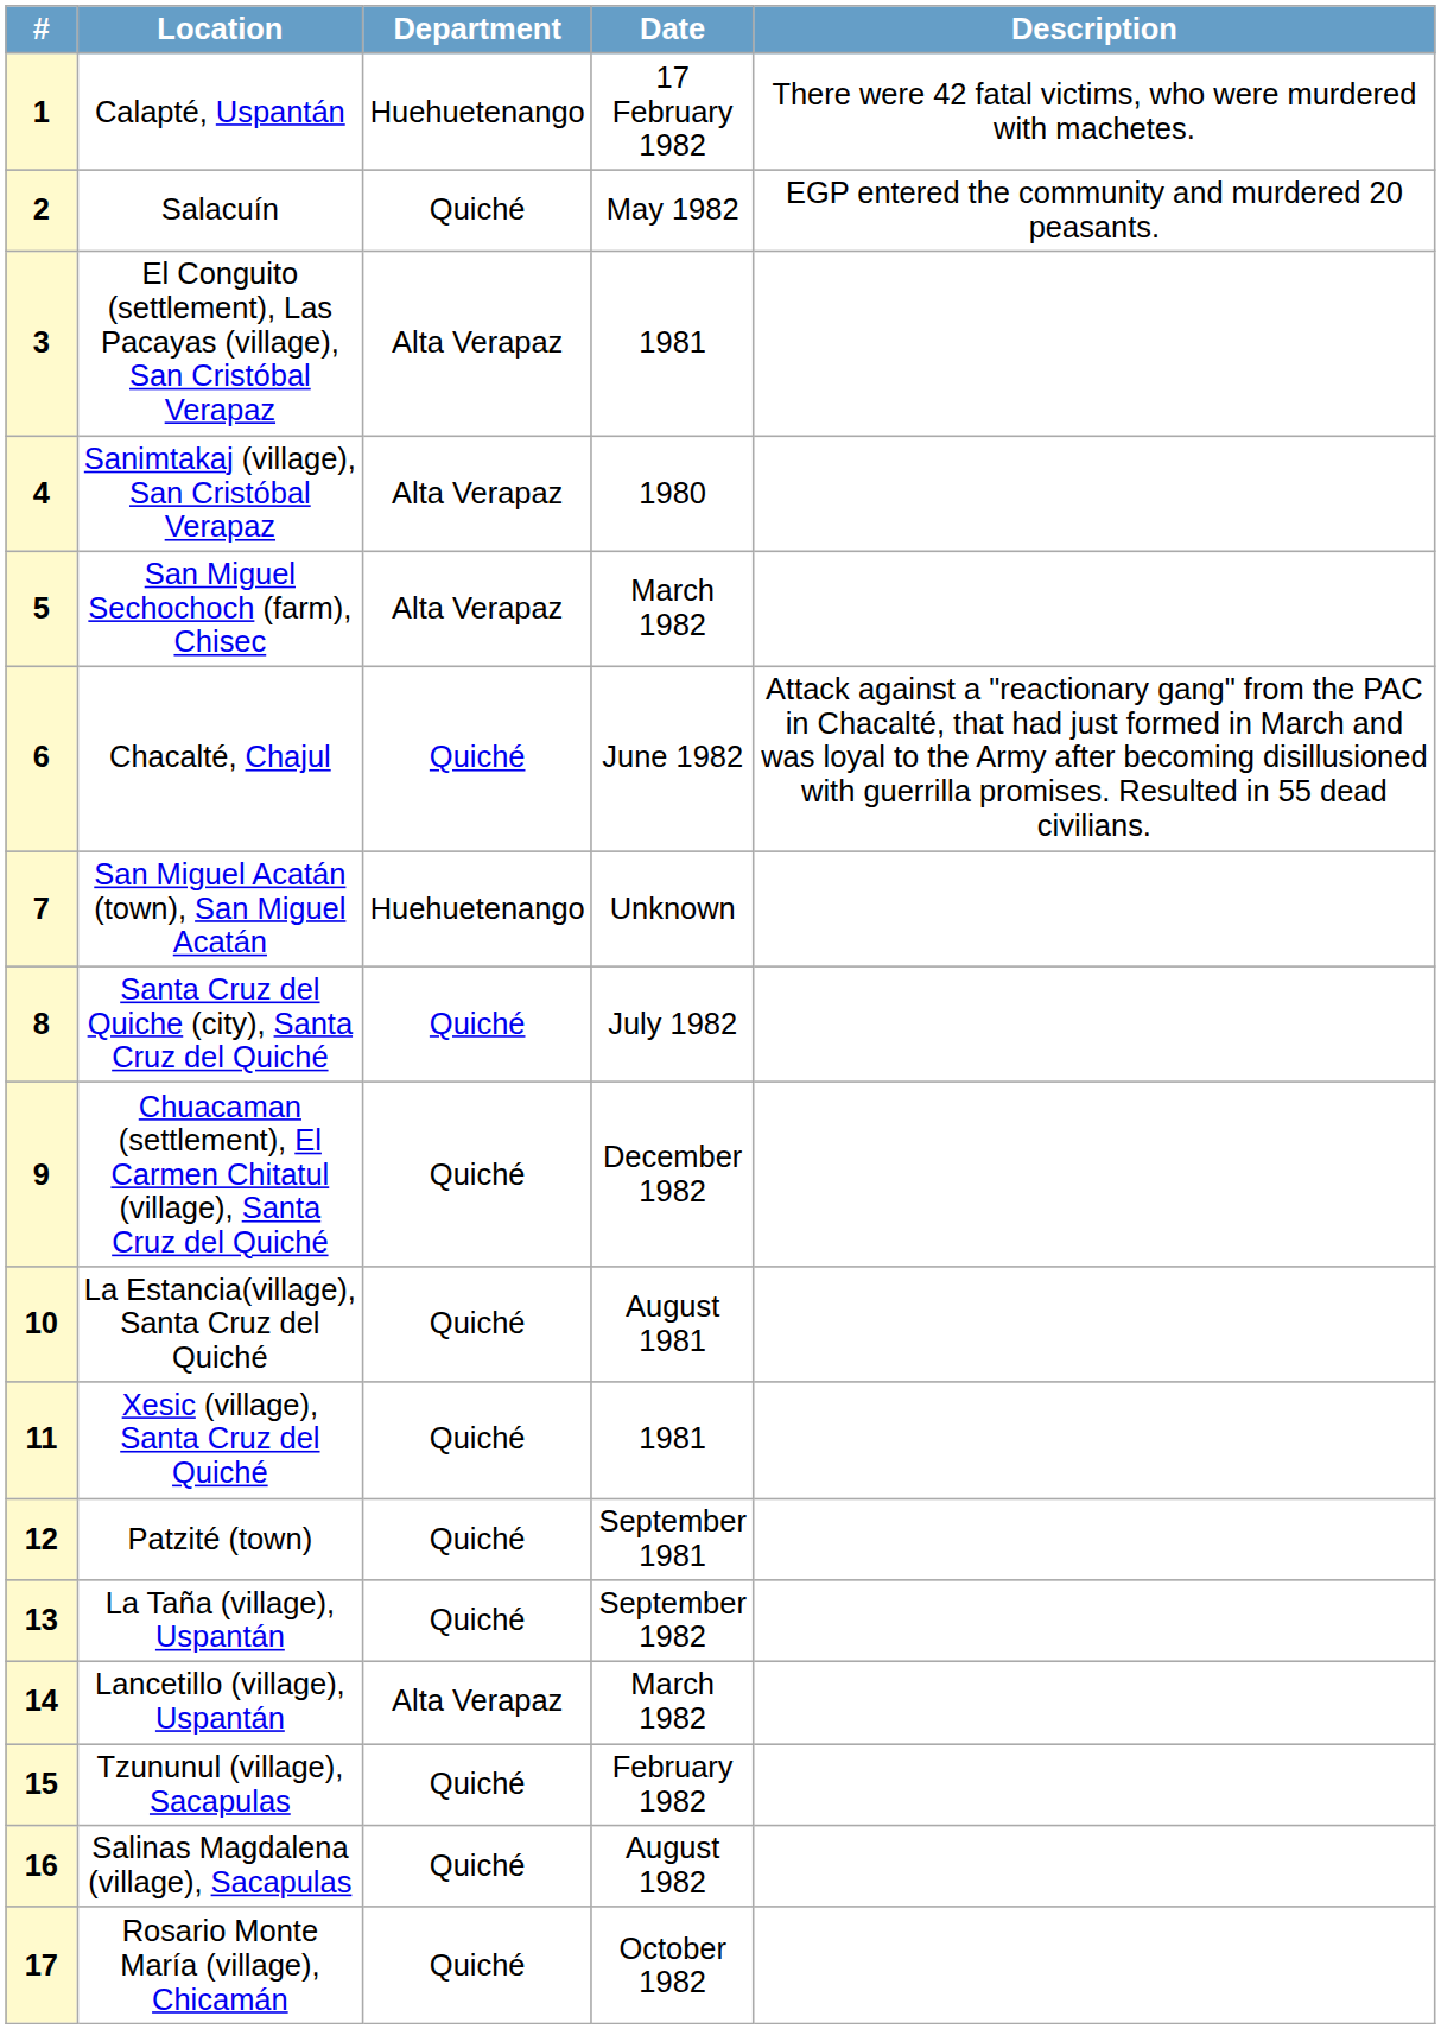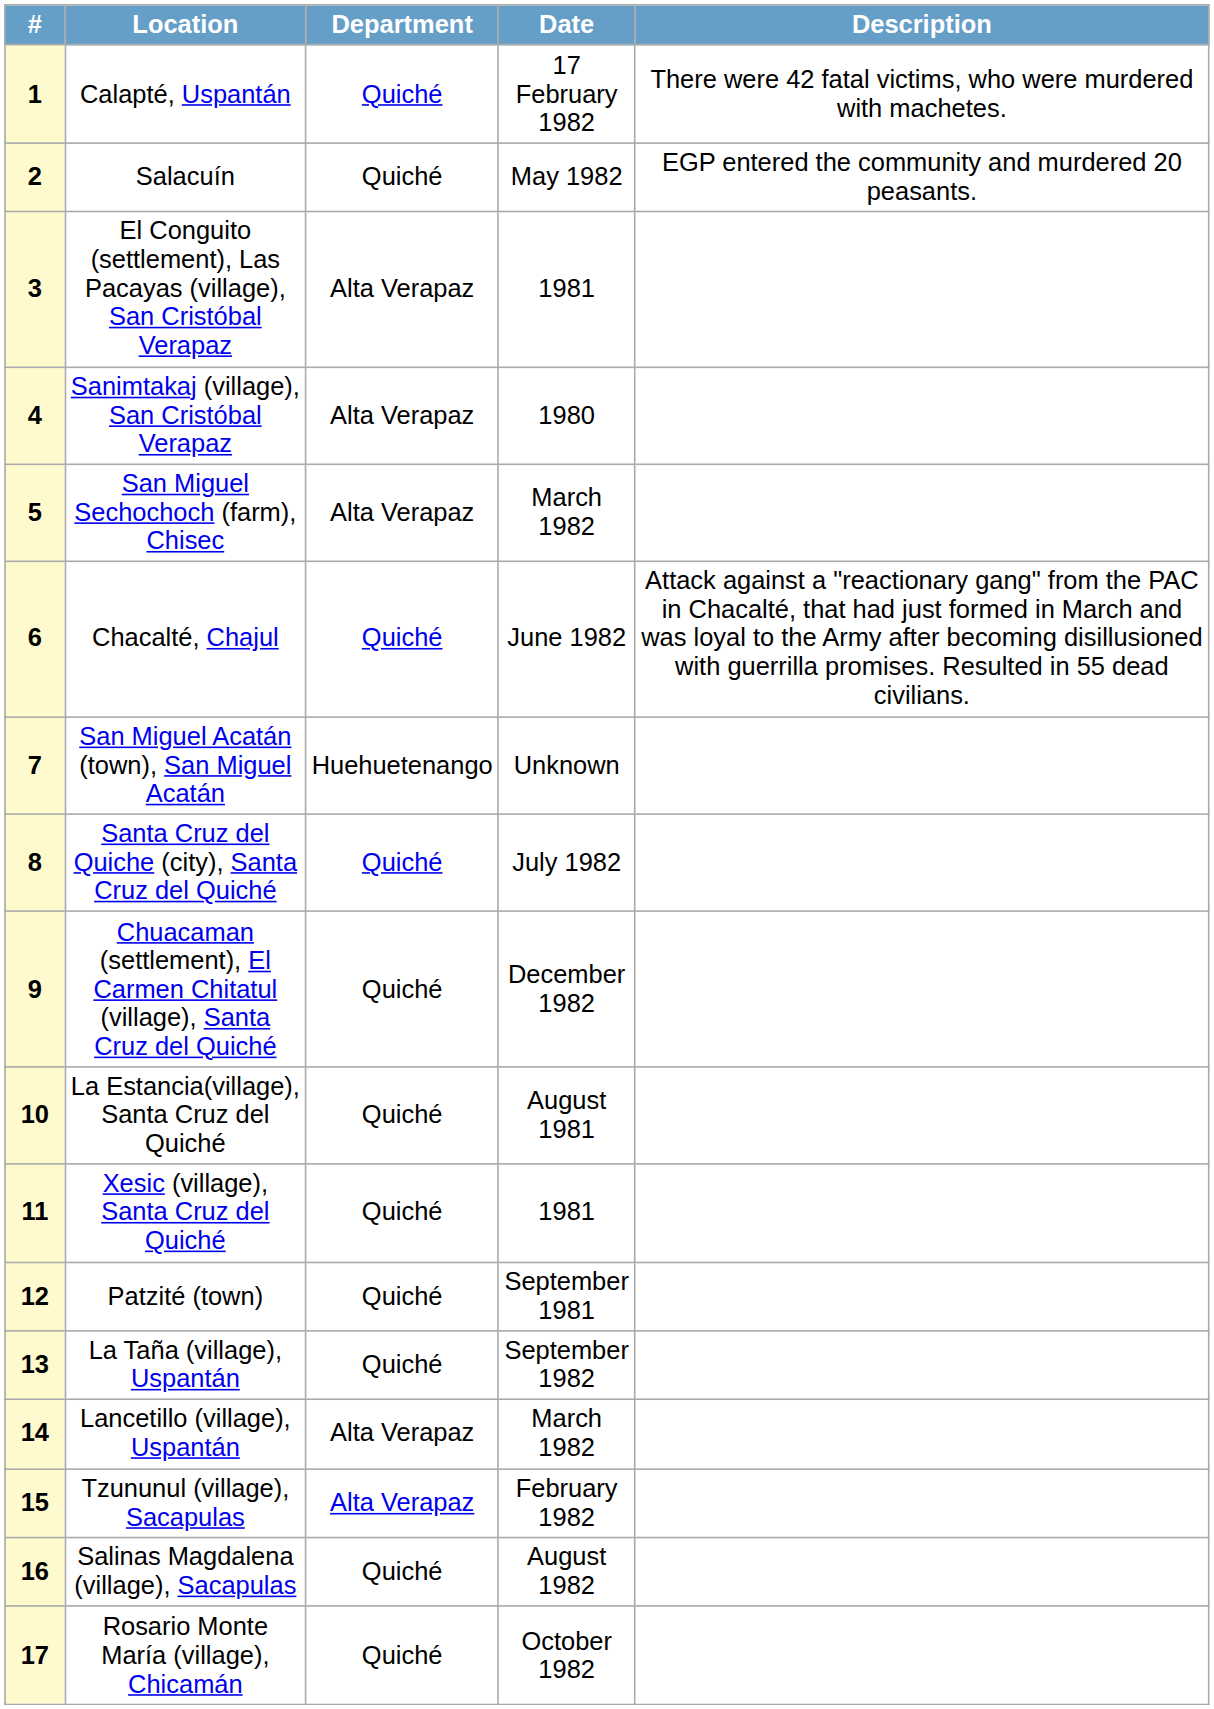1 | Department: Huehuetenango -> Quiché
15 | Department: Quiché -> Alta Verapaz
